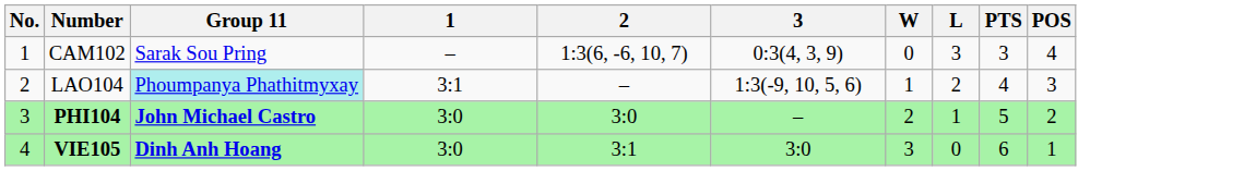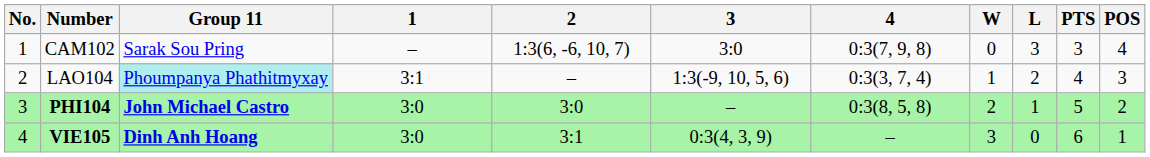+ column: 4 | 0:3(7, 9, 8) | 0:3(3, 7, 4) | 0:3(8, 5, 8) | –
CAM102 | 3: 0:3(4, 3, 9) -> 3:0
VIE105 | 3: 3:0 -> 0:3(4, 3, 9)
